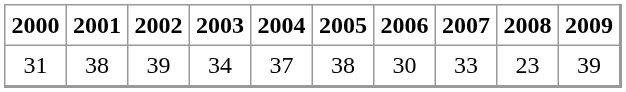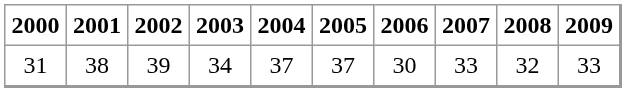31 | 2005: 38 -> 37
31 | 2008: 23 -> 32
31 | 2009: 39 -> 33
